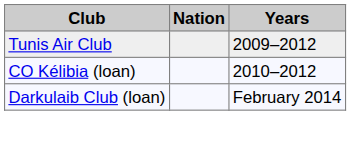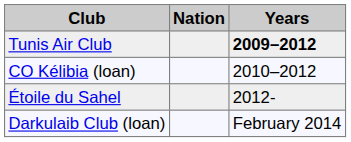Tunis Air Club | Years: normal -> bold
+ row: Étoile du Sahel | 2012-
